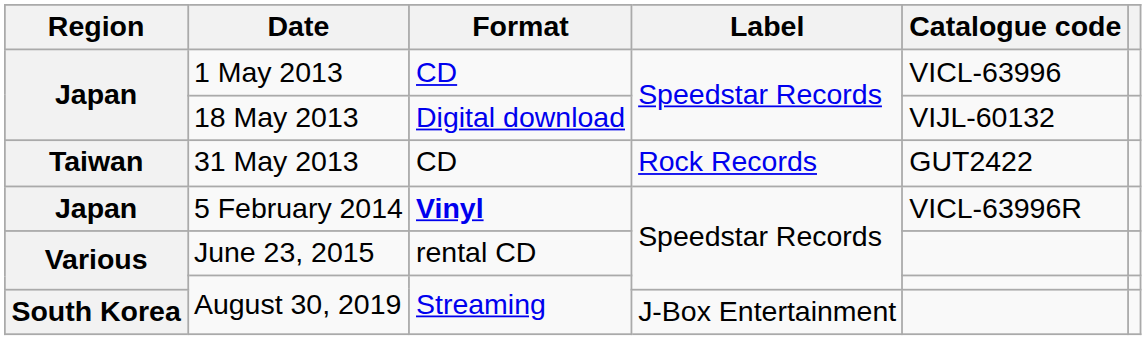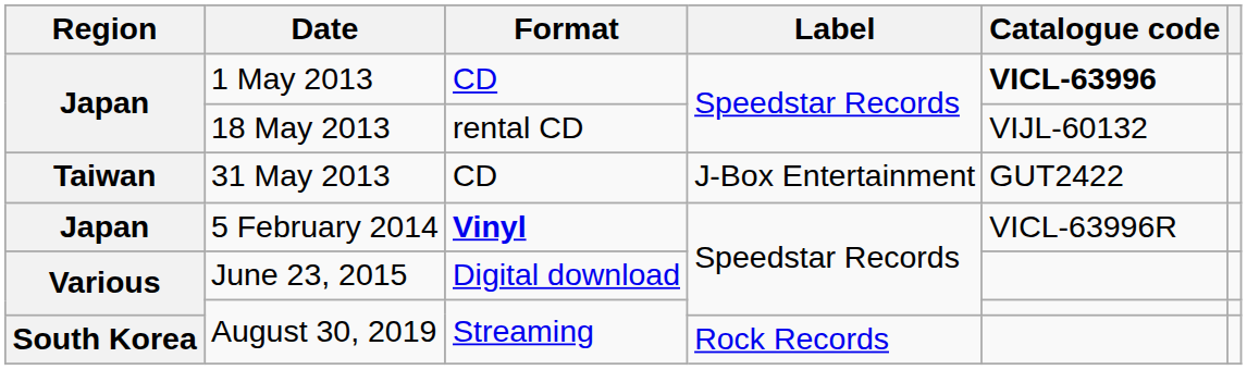1 May 2013 | Catalogue code: normal -> bold
18 May 2013 | Format: Digital download -> rental CD
31 May 2013 | Label: Rock Records -> J-Box Entertainment
June 23, 2015 | Format: rental CD -> Digital download
South Korea / August 30, 2019 | Label: J-Box Entertainment -> Rock Records
